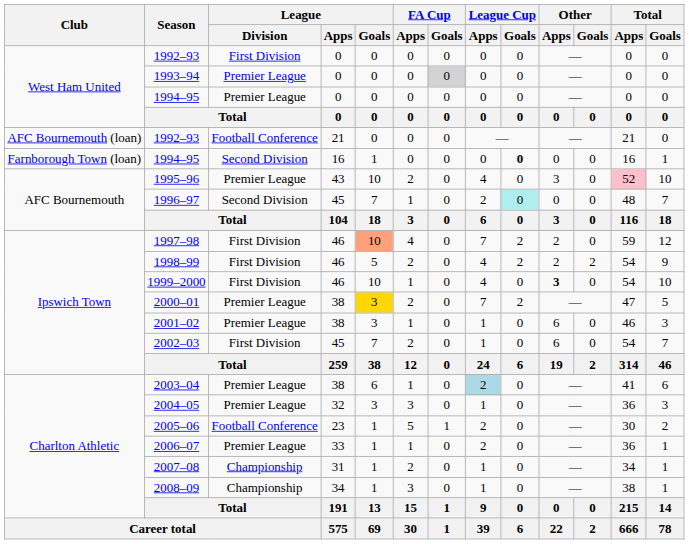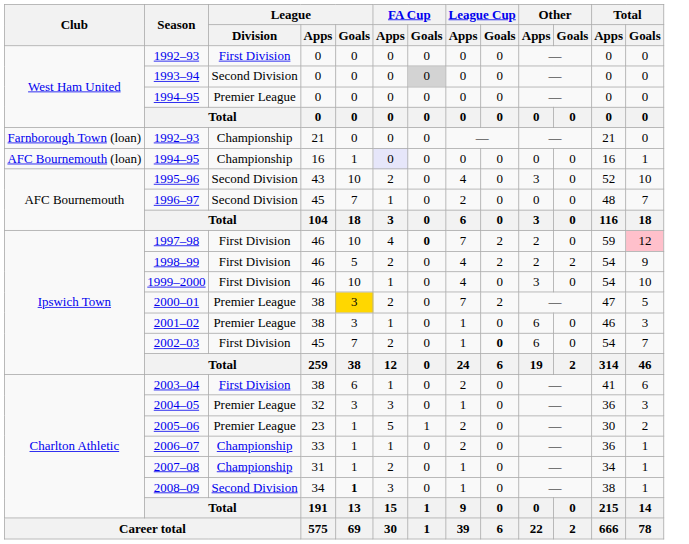1993–94 | League / Division: Premier League -> Second Division
1992–93 / 21 | Club: AFC Bournemouth (loan) -> Farnborough Town (loan)
1992–93 / 21 | League / Division: Football Conference -> Championship
1994–95 / 16 | Club: Farnborough Town (loan) -> AFC Bournemouth (loan)
1994–95 / 16 | League / Division: Second Division -> Championship
1994–95 / 16 | FA Cup / Apps: no background -> lavender background
1994–95 / 16 | League Cup / Goals: bold -> normal
1995–96 | League / Division: Premier League -> Second Division
1995–96 | Total / Apps: pink background -> no background
1996–97 | League Cup / Goals: paleturquoise background -> no background
1997–98 | League / Goals: lightsalmon background -> no background
1997–98 | FA Cup / Goals: normal -> bold
1997–98 | Total / Goals: no background -> pink background
1999–2000 | Other / Apps: bold -> normal
2002–03 | League Cup / Goals: normal -> bold
2003–04 | League / Division: Premier League -> First Division
2003–04 | League Cup / Apps: lightblue background -> no background
2005–06 | League / Division: Football Conference -> Premier League
2006–07 | League / Division: Premier League -> Championship
2008–09 | League / Division: Championship -> Second Division
2008–09 | League / Goals: normal -> bold
